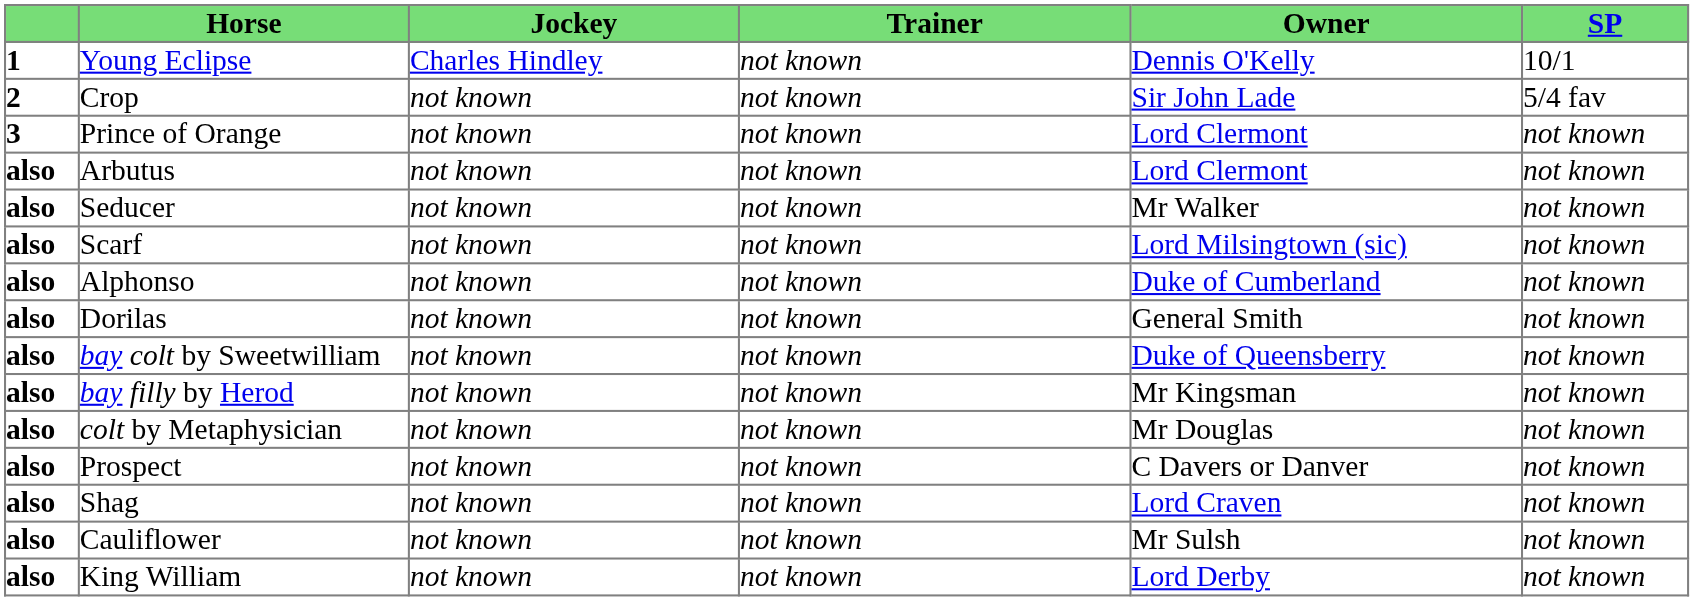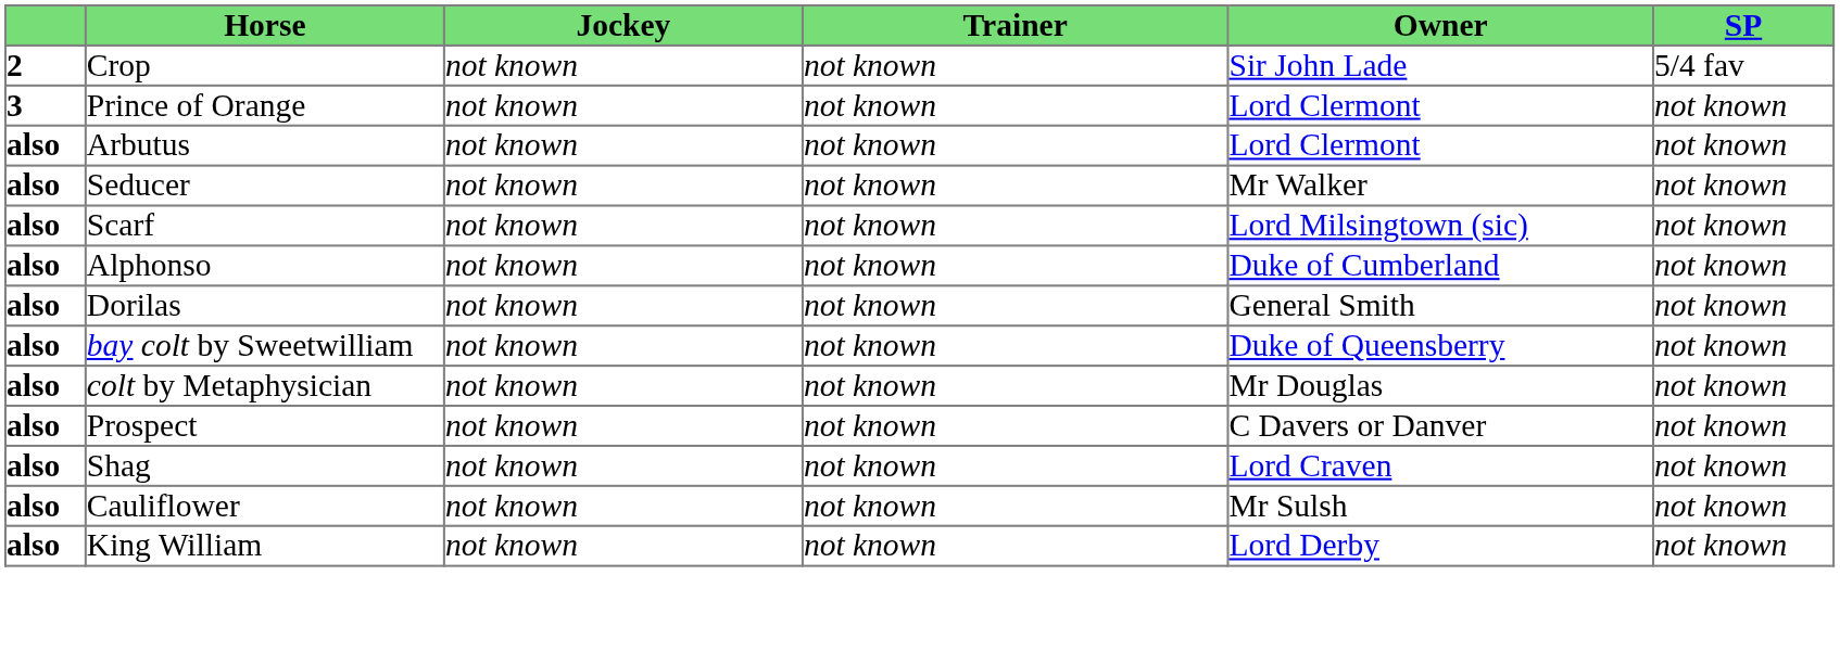- row: 1 | Young Eclipse | Charles Hindley | not known | Dennis O'Kelly | 10/1
- row: also | bay filly by Herod | not known | not known | Mr Kingsman | not known
